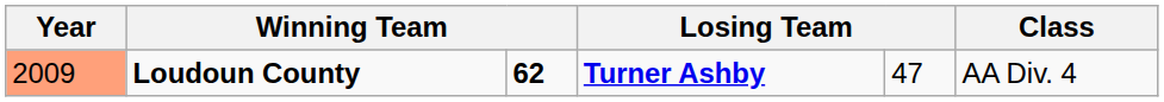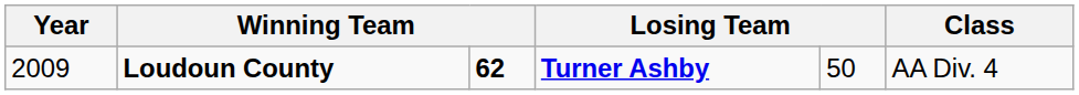Loudoun County | Year: lightsalmon background -> no background
Loudoun County | column 5: 47 -> 50
